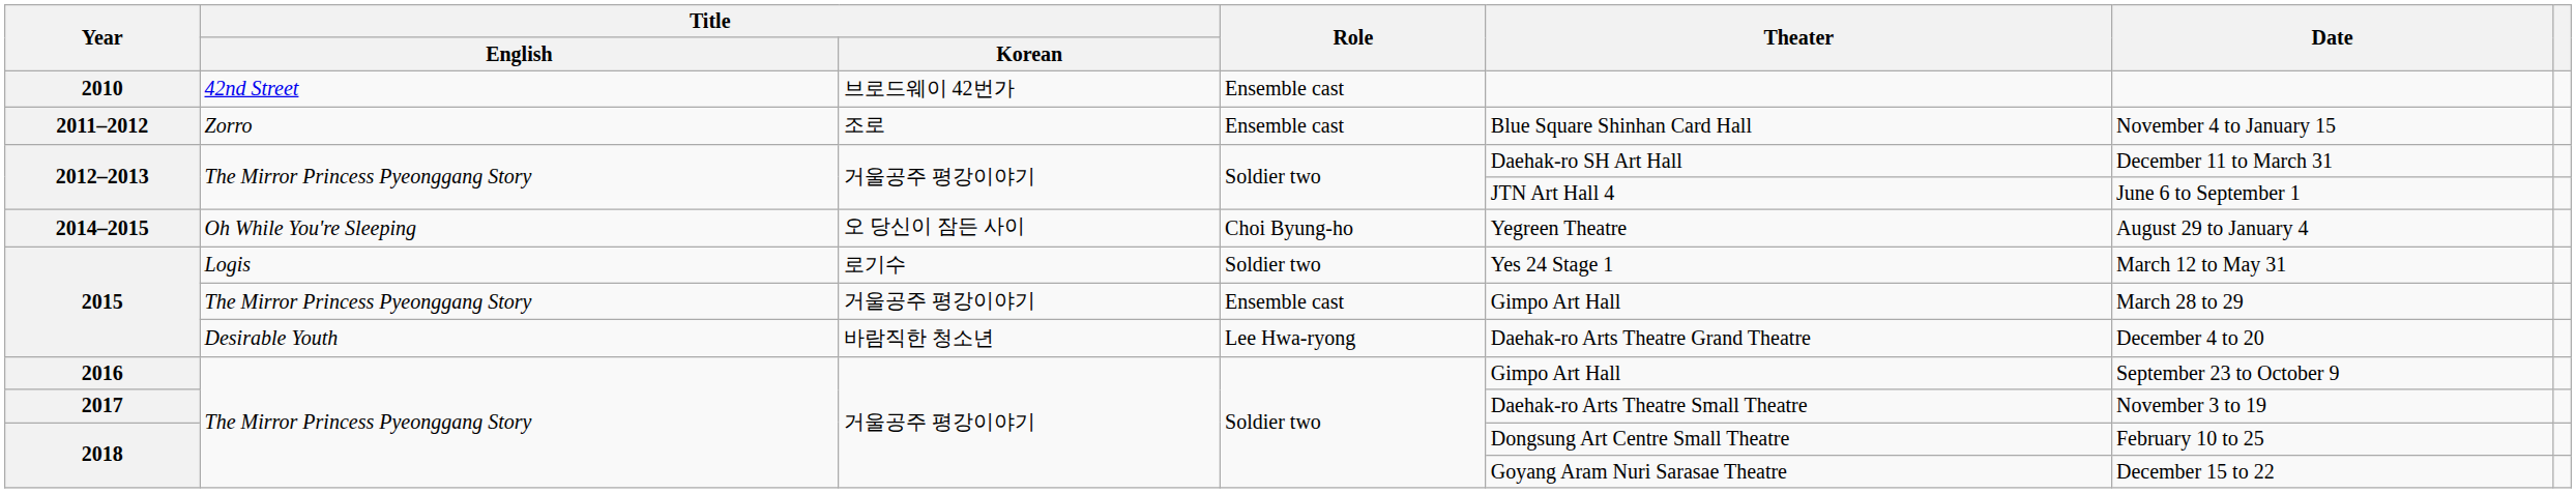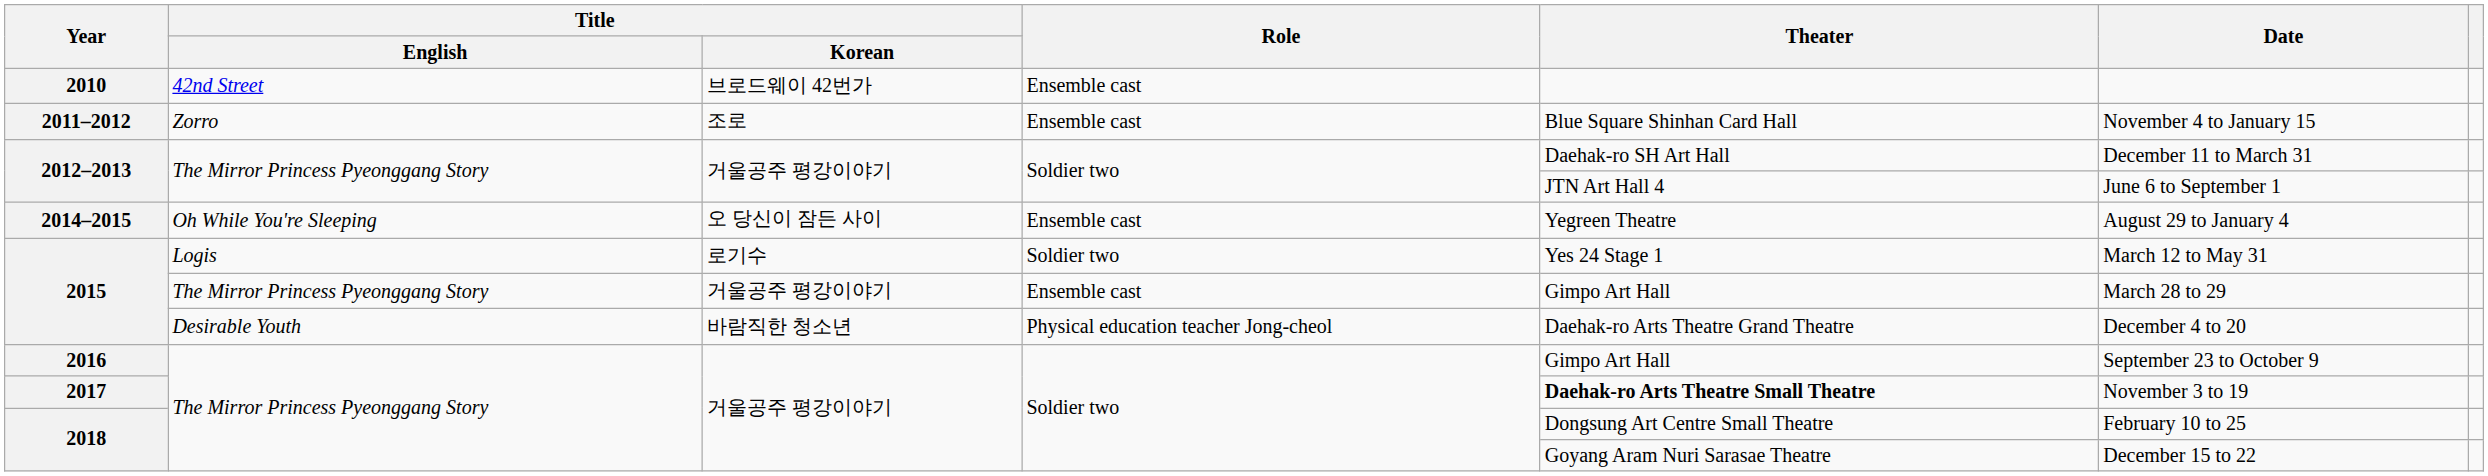2014–2015 | Role: Choi Byung-ho -> Ensemble cast
2015 / Desirable Youth | Role: Lee Hwa-ryong -> Physical education teacher Jong-cheol
2017 | Theater: normal -> bold
